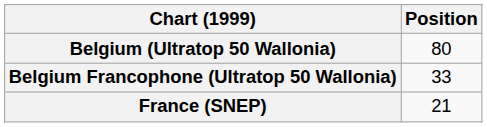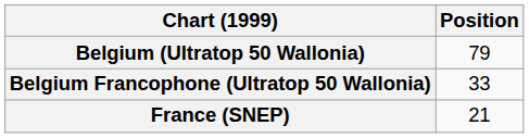Belgium (Ultratop 50 Wallonia) | Position: 80 -> 79
